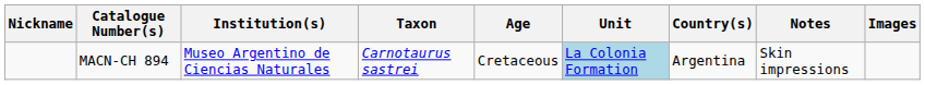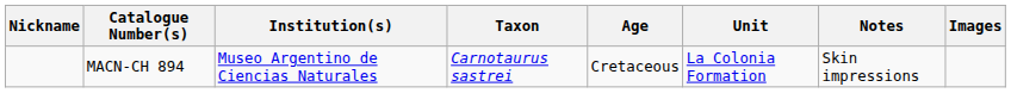- column: Country(s) | Argentina
MACN-CH 894 | Unit: lightblue background -> no background
